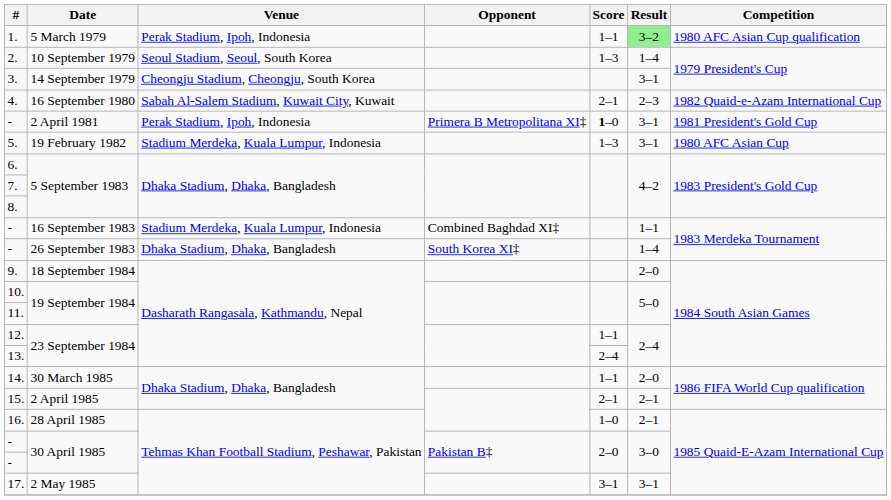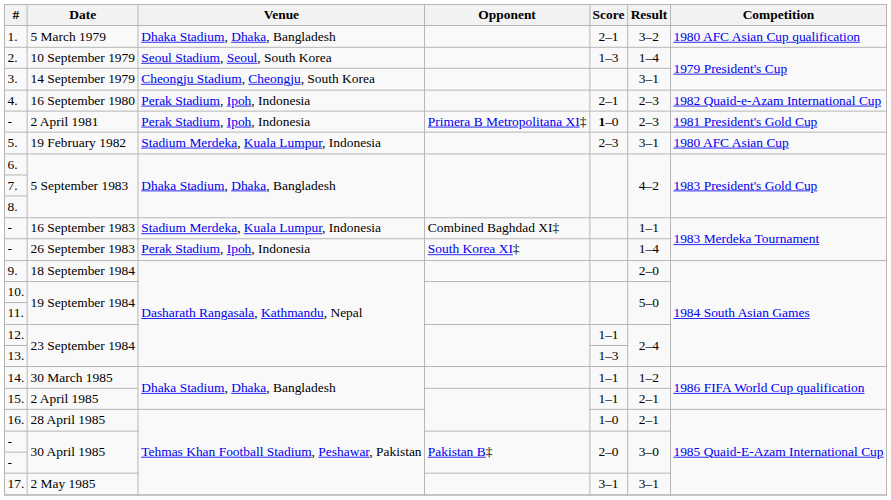1. | Venue: Perak Stadium, Ipoh, Indonesia -> Dhaka Stadium, Dhaka, Bangladesh
1. | Score: 1–1 -> 2–1
1. | Result: lightgreen background -> no background
4. | Venue: Sabah Al-Salem Stadium, Kuwait City, Kuwait -> Perak Stadium, Ipoh, Indonesia
- / 2 April 1981 | Result: 3–1 -> 2–3
5. | Score: 1–3 -> 2–3
- / 26 September 1983 | Venue: Dhaka Stadium, Dhaka, Bangladesh -> Perak Stadium, Ipoh, Indonesia
13. | Score: 2–4 -> 1–3
14. | Result: 2–0 -> 1–2
15. | Score: 2–1 -> 1–1
